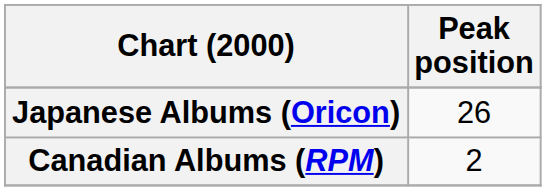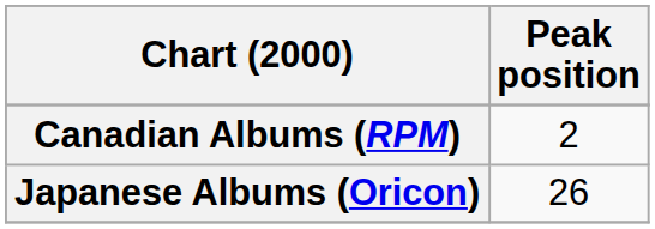rows swapped: Canadian Albums (RPM) <-> Japanese Albums (Oricon)
